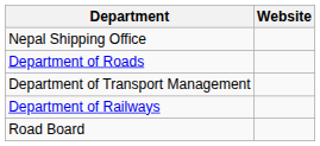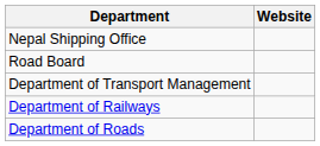rows swapped: Department of Roads <-> Road Board
